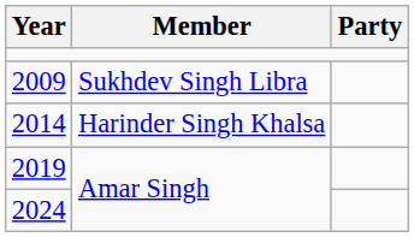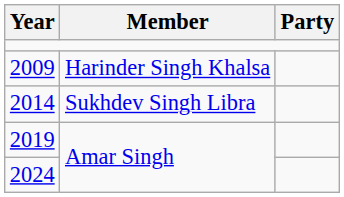2009 | Member: Sukhdev Singh Libra -> Harinder Singh Khalsa
2014 | Member: Harinder Singh Khalsa -> Sukhdev Singh Libra
